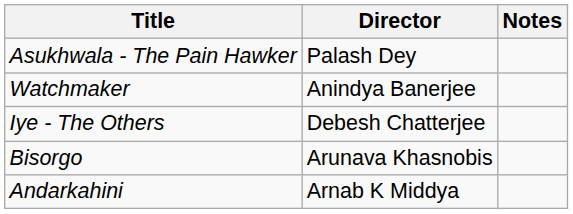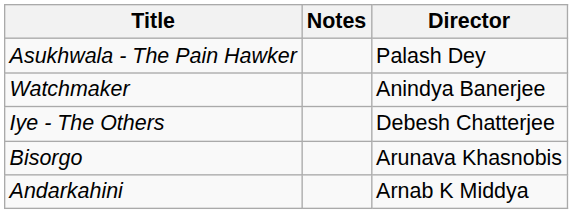columns swapped: Director <-> Notes
